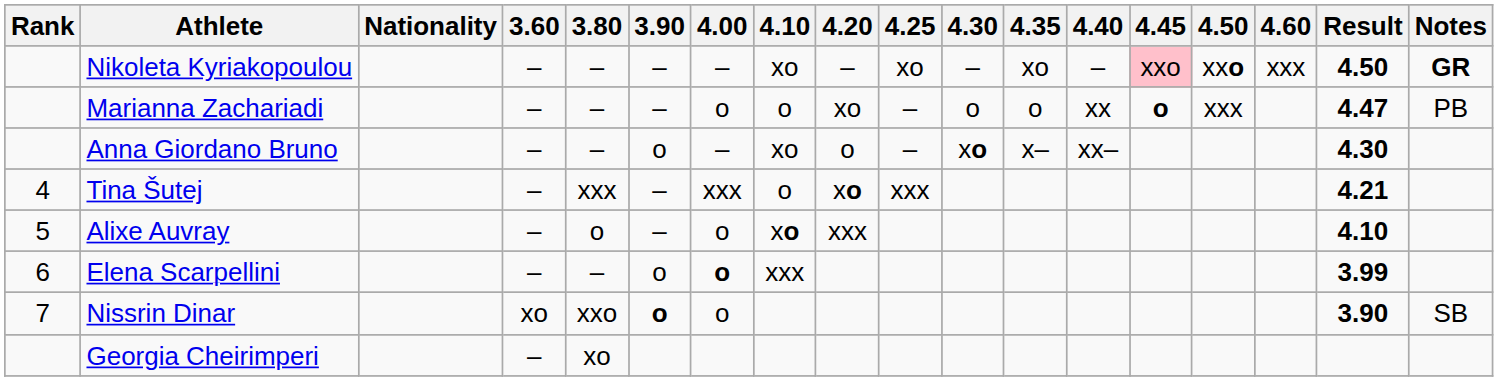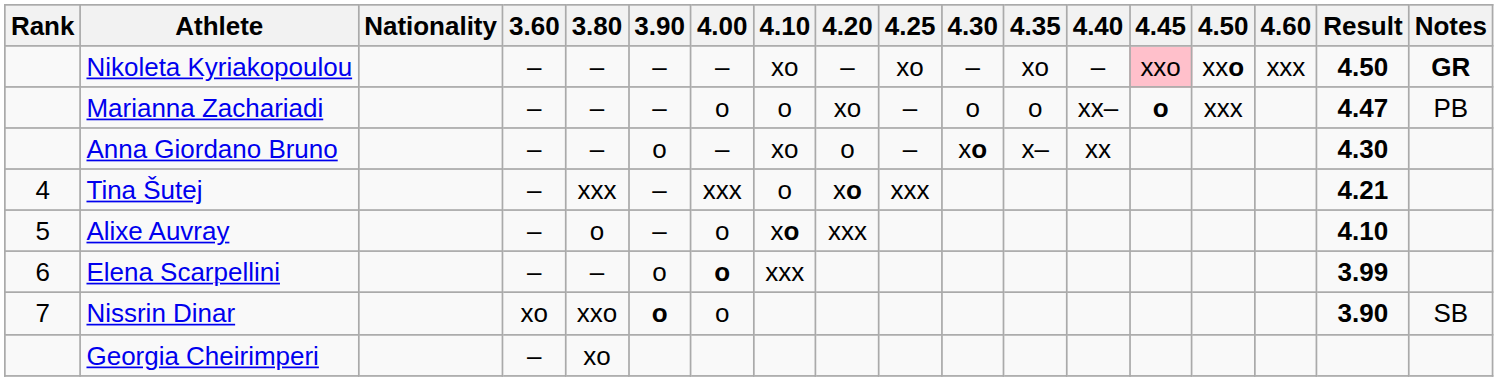Marianna Zachariadi | 4.40: xx -> xx–
Anna Giordano Bruno | 4.40: xx– -> xx
